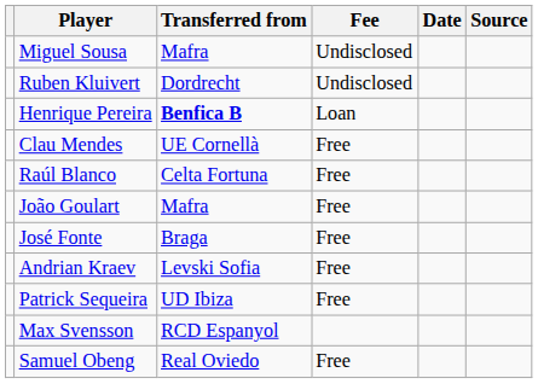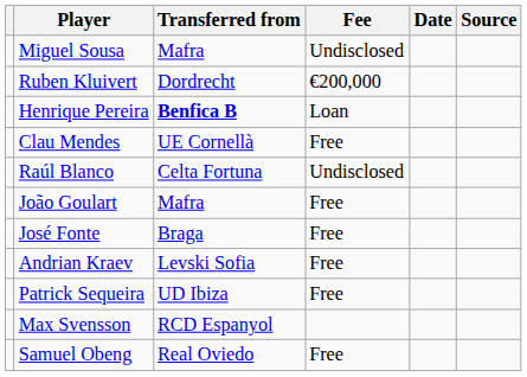Ruben Kluivert | Fee: Undisclosed -> €200,000
Raúl Blanco | Fee: Free -> Undisclosed
